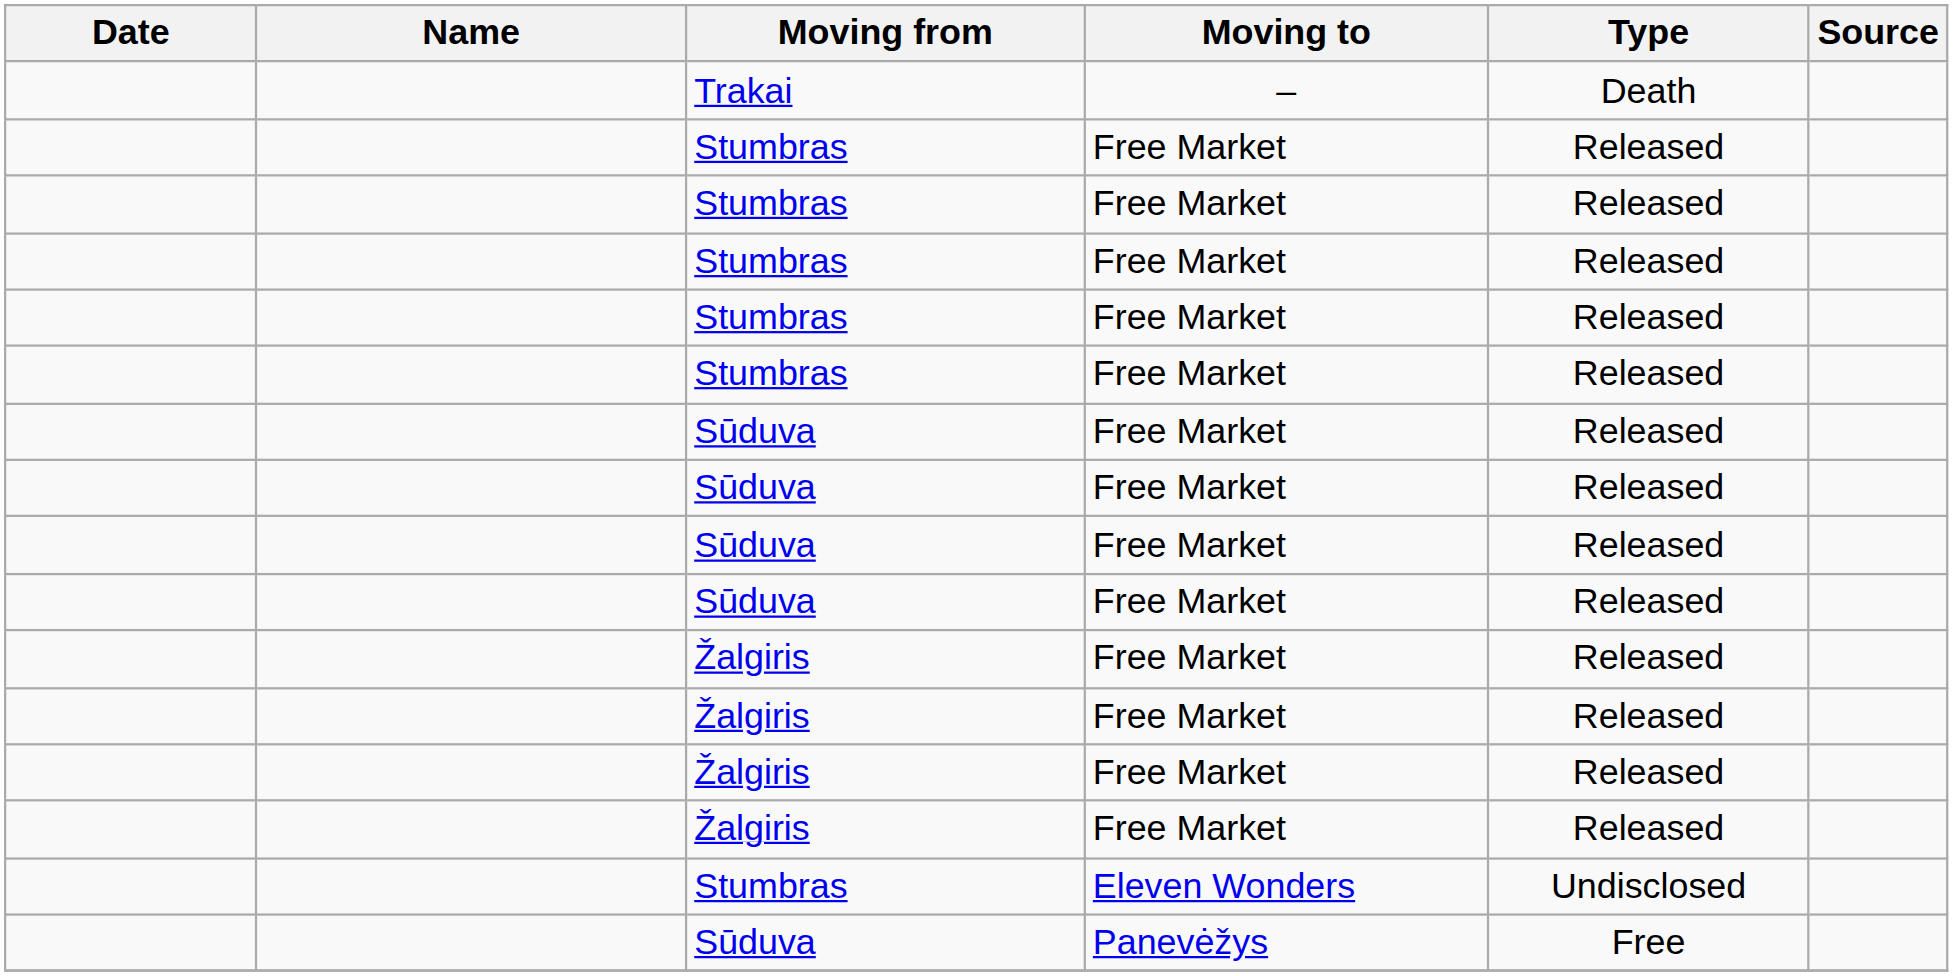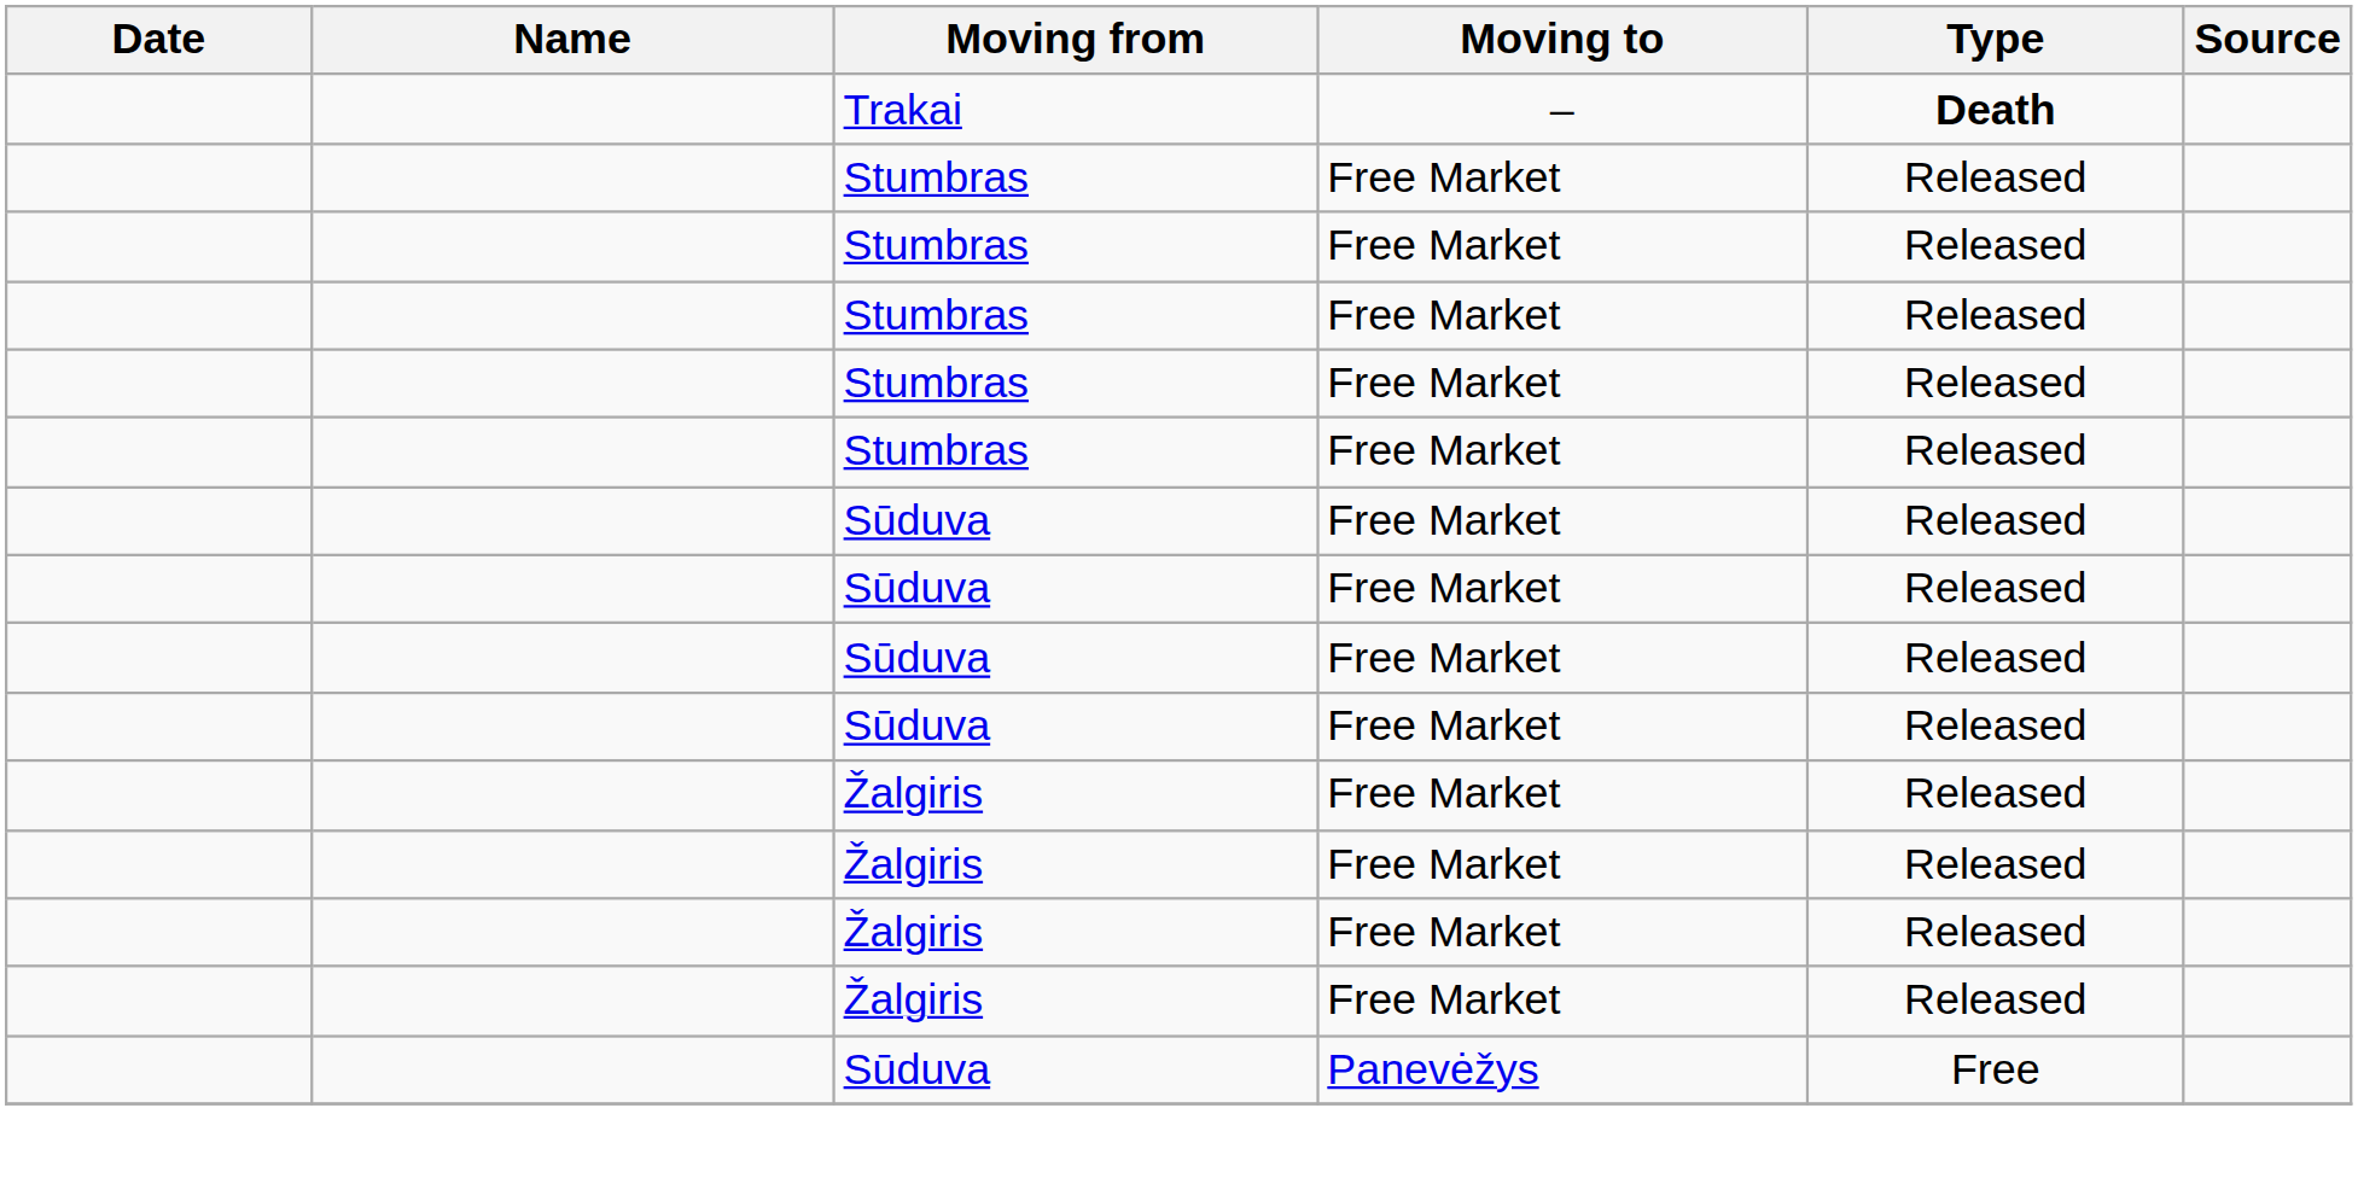Trakai | Type: normal -> bold
- row: Stumbras | Eleven Wonders | Undisclosed
